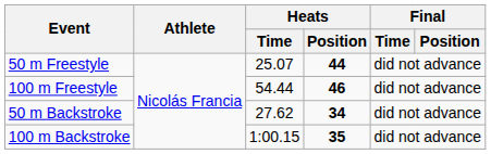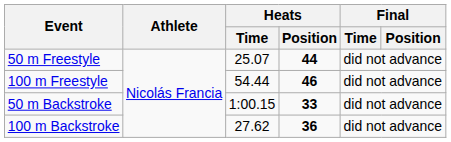50 m Backstroke | Heats / Time: 27.62 -> 1:00.15
50 m Backstroke | Heats / Position: 34 -> 33
100 m Backstroke | Heats / Time: 1:00.15 -> 27.62
100 m Backstroke | Heats / Position: 35 -> 36
